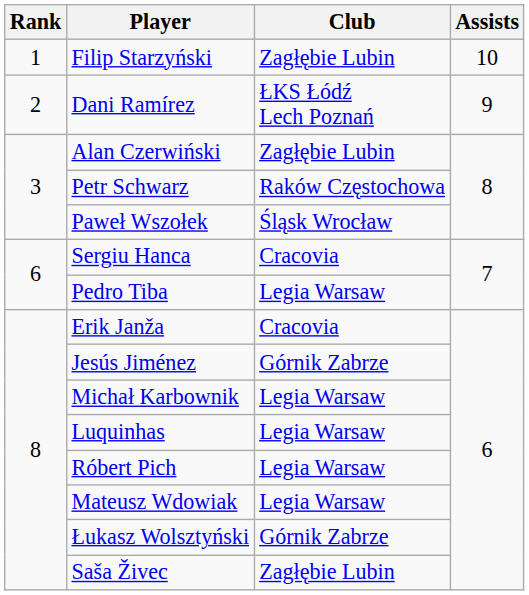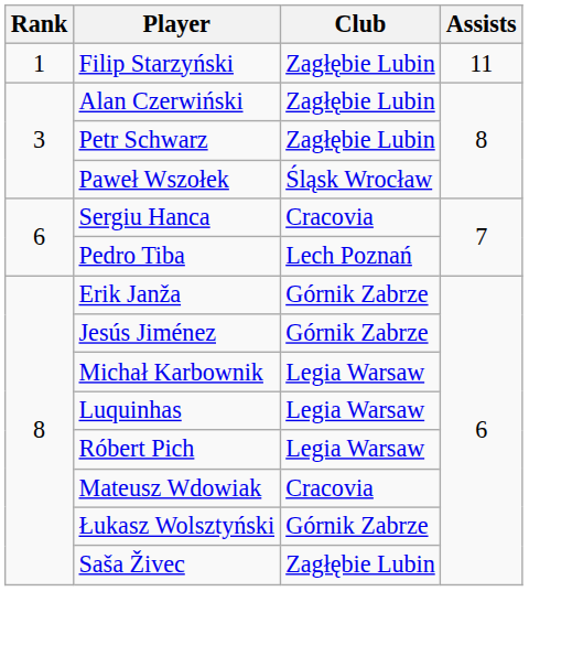Filip Starzyński | Assists: 10 -> 11
- row: 2 | Dani Ramírez | ŁKS Łódź Lech Poznań | 9
Petr Schwarz | Club: Raków Częstochowa -> Zagłębie Lubin
Pedro Tiba | Club: Legia Warsaw -> Lech Poznań
Erik Janža | Club: Cracovia -> Górnik Zabrze
Mateusz Wdowiak | Club: Legia Warsaw -> Cracovia
